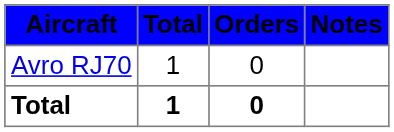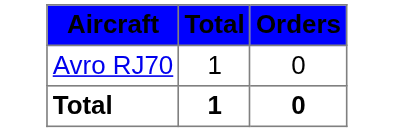- column: Notes
